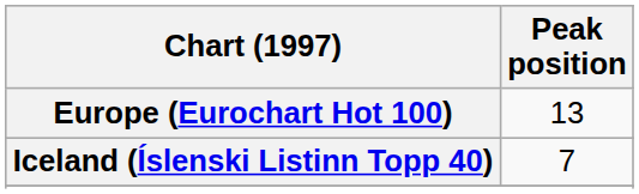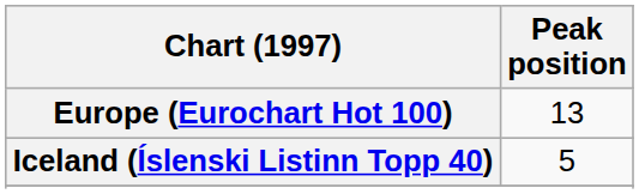Iceland (Íslenski Listinn Topp 40) | Peak position: 7 -> 5
